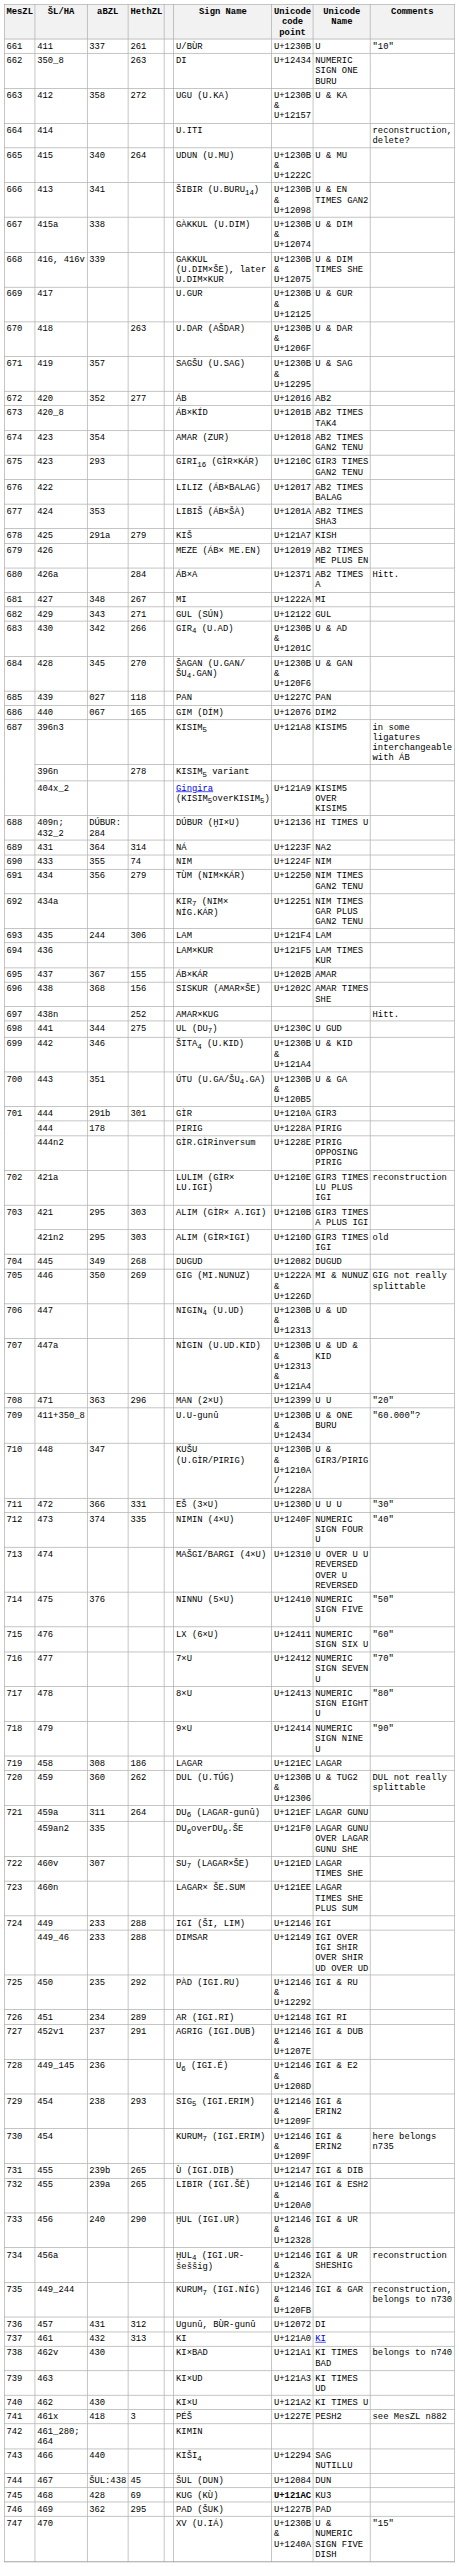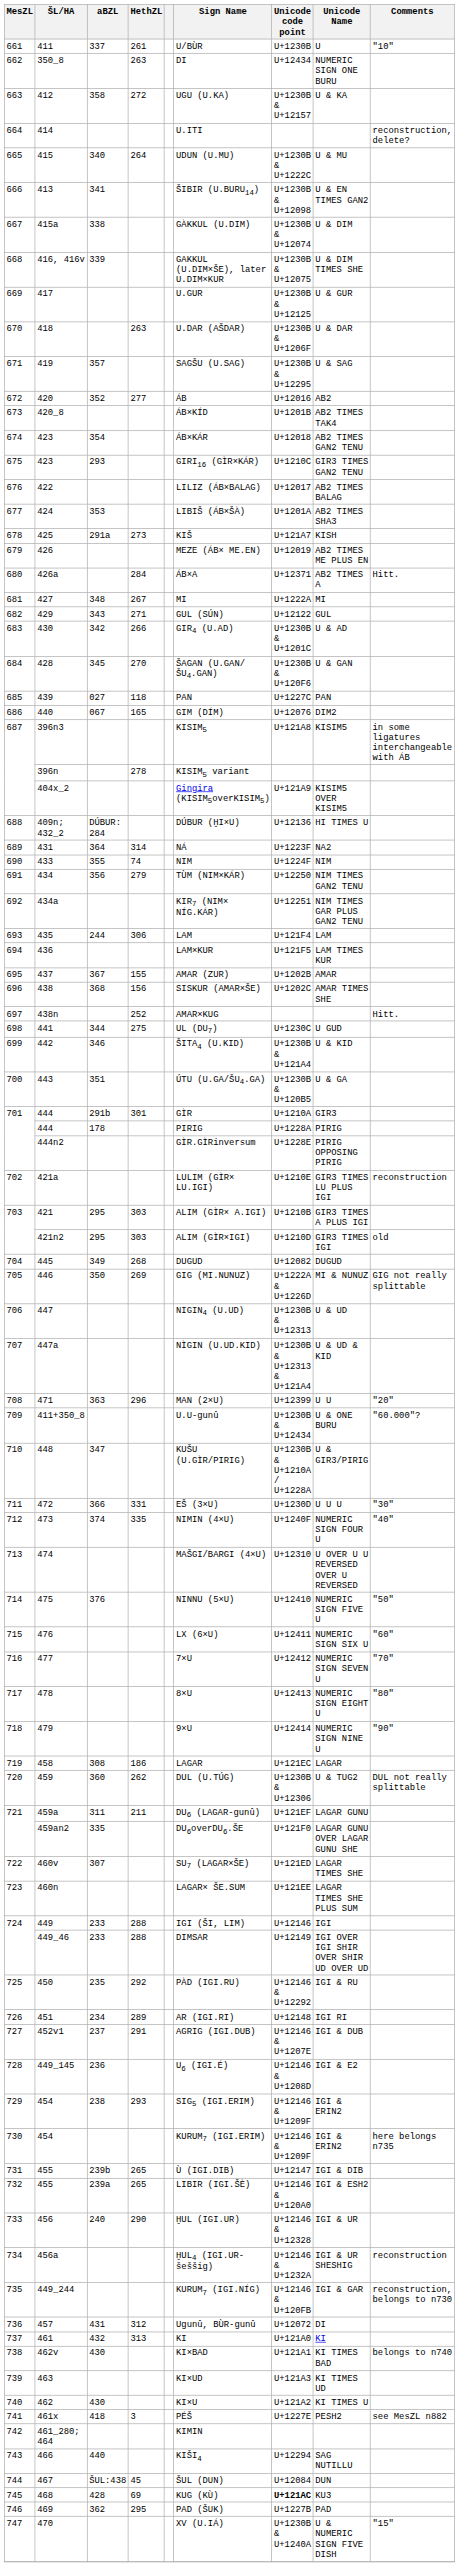423 / 354 | Sign Name: AMAR (ZUR) -> ÁB×KÁR
425 | HethZL: 279 -> 273
437 | Sign Name: ÁB×KÁR -> AMAR (ZUR)
459a | HethZL: 264 -> 211
